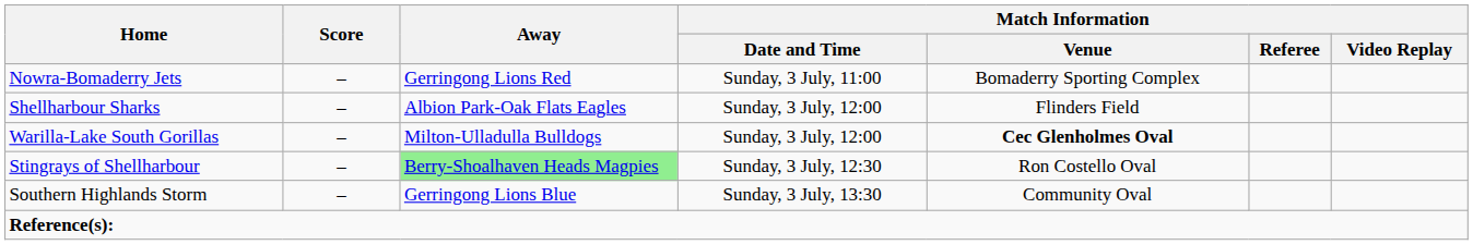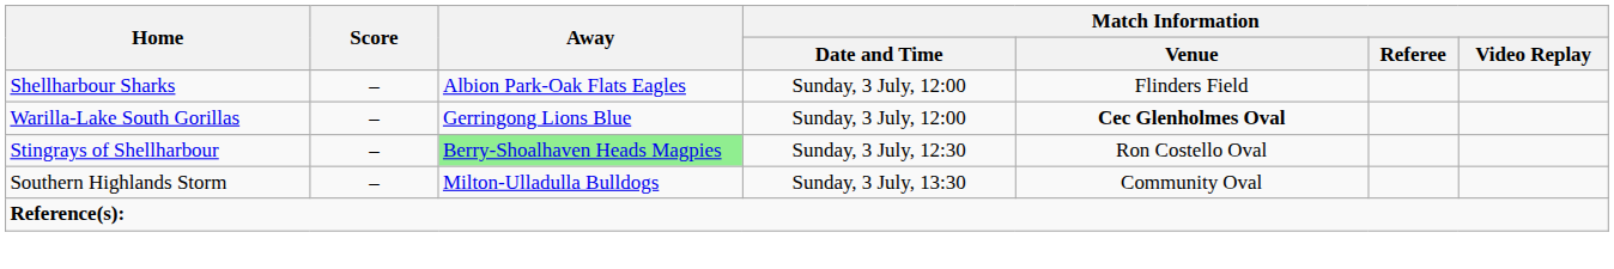- row: Nowra-Bomaderry Jets | – | Gerringong Lions Red | Sunday, 3 July, 11:00 | Bomaderry Sporting Complex
Warilla-Lake South Gorillas | Away: Milton-Ulladulla Bulldogs -> Gerringong Lions Blue
Southern Highlands Storm | Away: Gerringong Lions Blue -> Milton-Ulladulla Bulldogs
